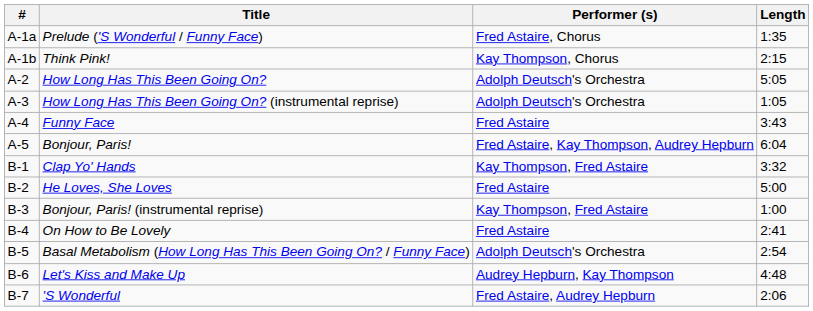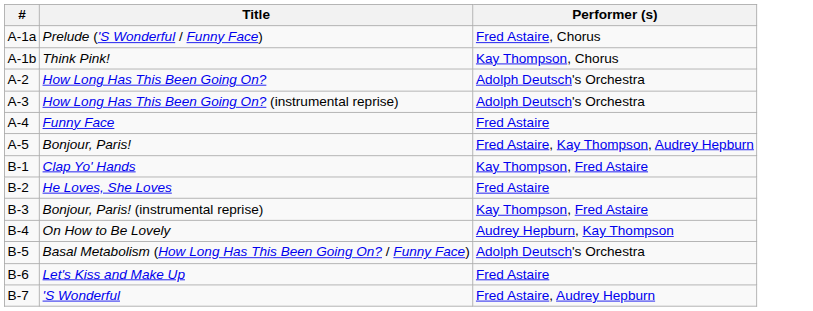- column: Length | 1:35 | 2:15 | 5:05 | 1:05 | 3:43 | 6:04 | 3:32 | 5:00 | 1:00 | 2:41 | 2:54 | 4:48 | 2:06
On How to Be Lovely | Performer (s): Fred Astaire -> Audrey Hepburn, Kay Thompson
Let's Kiss and Make Up | Performer (s): Audrey Hepburn, Kay Thompson -> Fred Astaire
